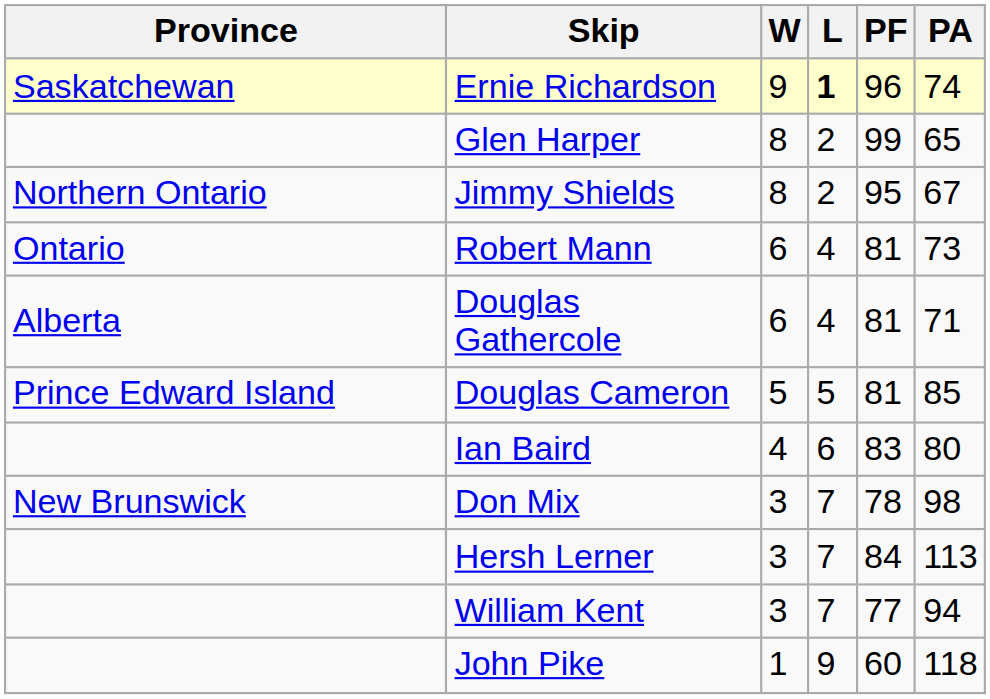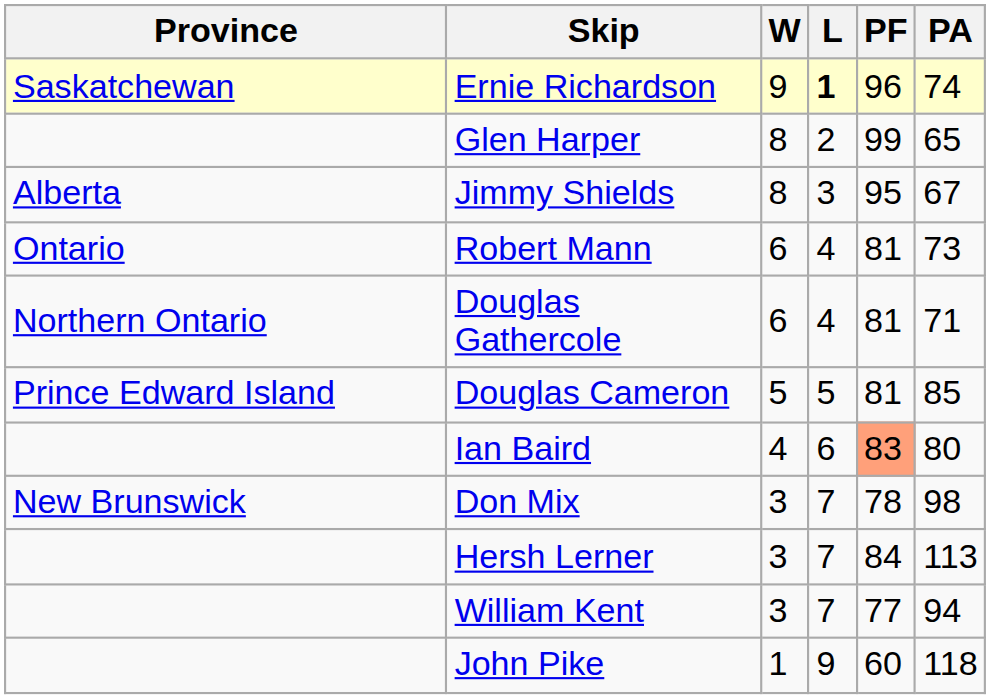Jimmy Shields | Province: Northern Ontario -> Alberta
Jimmy Shields | L: 2 -> 3
Douglas Gathercole | Province: Alberta -> Northern Ontario
Ian Baird | PF: no background -> lightsalmon background
